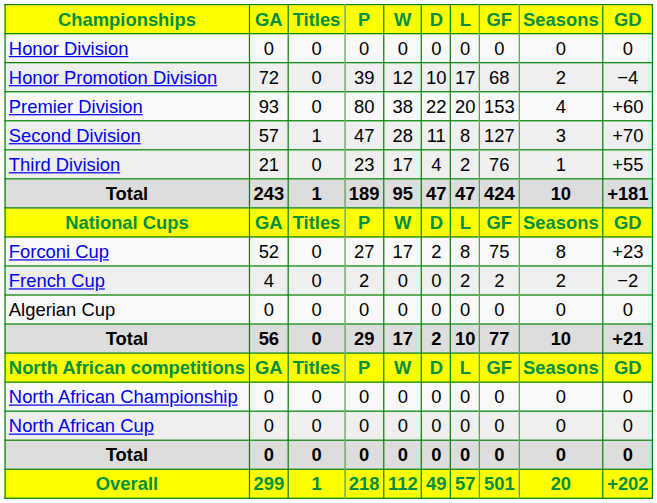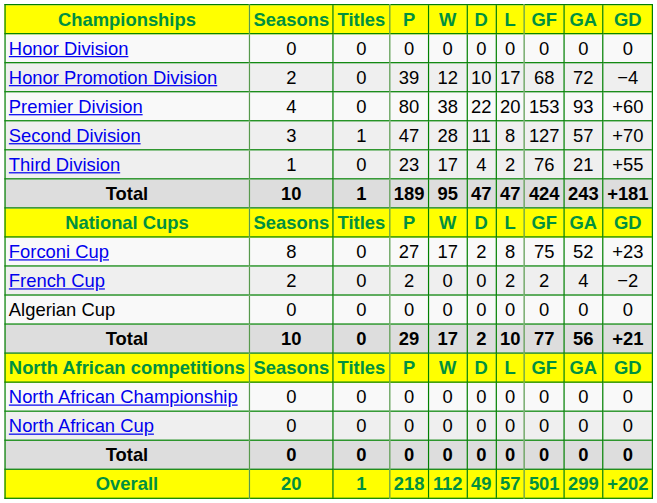columns swapped: Seasons <-> GA
